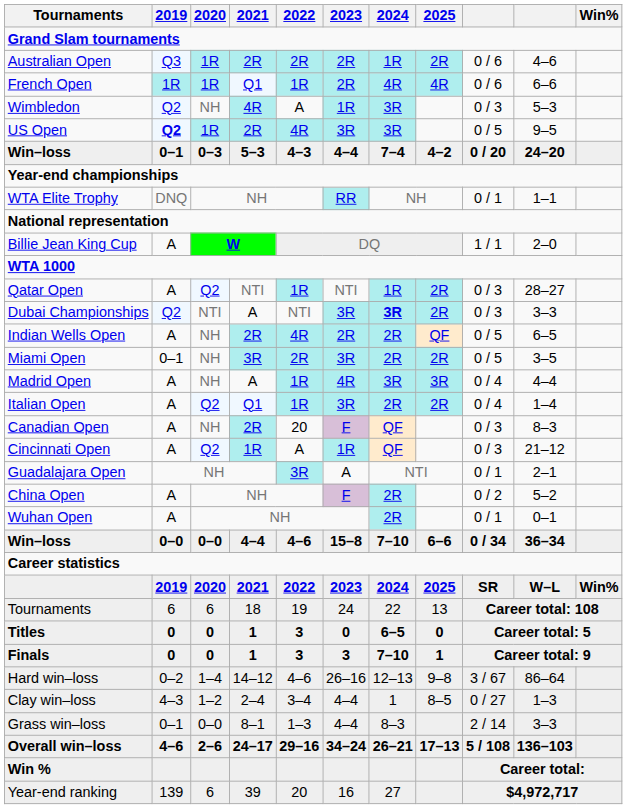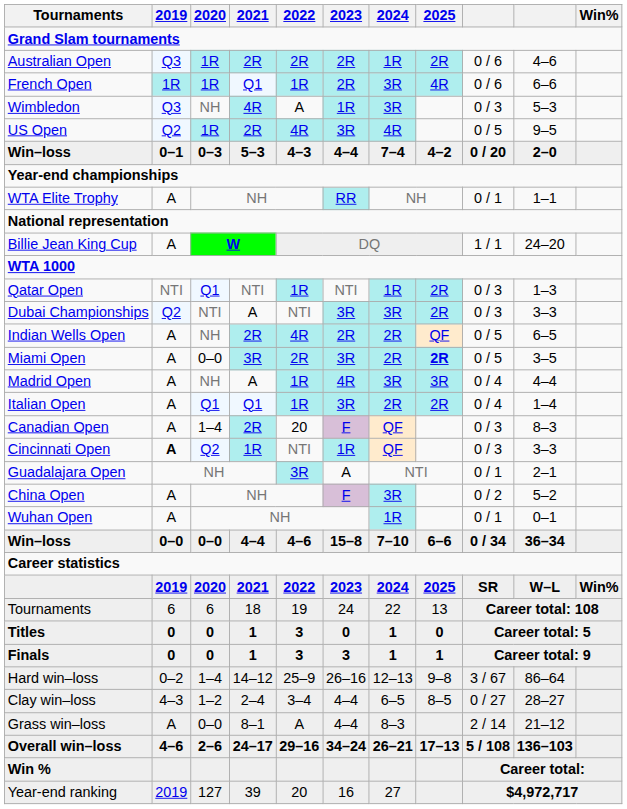French Open | 2024: 4R -> 3R
Wimbledon | 2019: Q2 -> Q3
US Open | 2019: bold -> normal
US Open | 2024: 3R -> 4R
Win–loss / 5–3 | column 10: 24–20 -> 2–0
WTA Elite Trophy | 2019: DNQ -> A
Billie Jean King Cup | column 10: 2–0 -> 24–20
Qatar Open | 2019: A -> NTI
Qatar Open | 2020: Q2 -> Q1
Qatar Open | column 10: 28–27 -> 1–3
Dubai Championships | 2024: bold -> normal
Miami Open | 2019: 0–1 -> A
Miami Open | 2020: NH -> 0–0
Miami Open | 2025: normal -> bold
Italian Open | 2020: Q2 -> Q1
Canadian Open | 2020: NH -> 1–4
Cincinnati Open | 2019: normal -> bold
Cincinnati Open | 2022: A -> NTI
Cincinnati Open | column 10: 21–12 -> 3–3
China Open | 2024: 2R -> 3R
Wuhan Open | 2024: 2R -> 1R
Titles | 2024: 6–5 -> 1
Finals | 2024: 7–10 -> 1
Hard win–loss | 2022: 4–6 -> 25–9
Clay win–loss | 2024: 1 -> 6–5
Clay win–loss | column 10: 1–3 -> 28–27
Grass win–loss | 2019: 0–1 -> A
Grass win–loss | 2022: 1–3 -> A
Grass win–loss | column 10: 3–3 -> 21–12
Year-end ranking | 2019: 139 -> 2019
Year-end ranking | 2020: 6 -> 127
